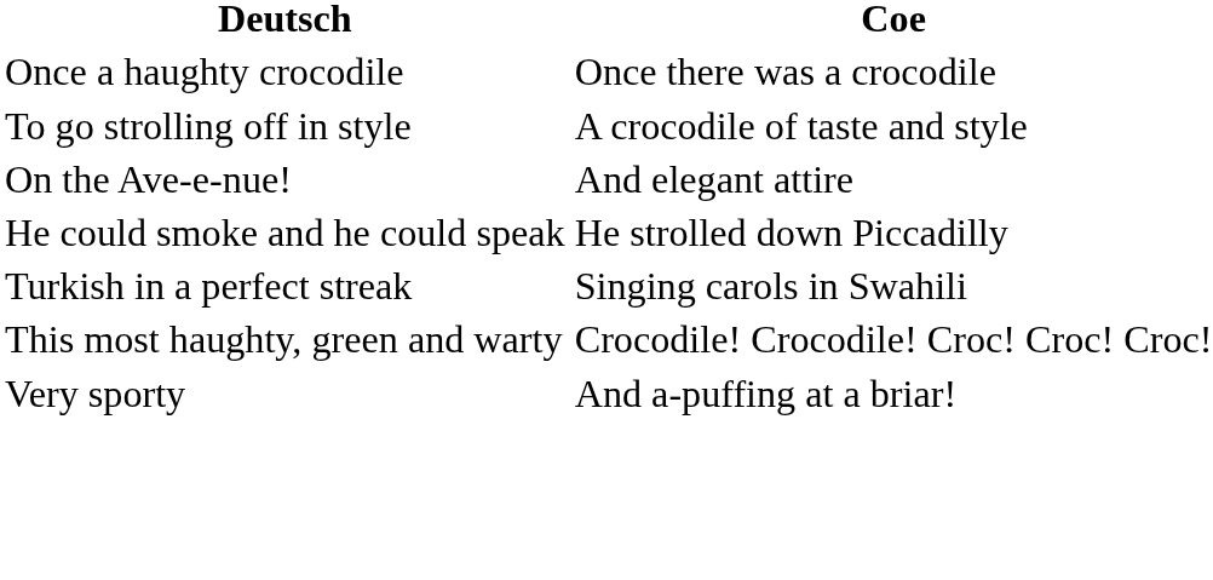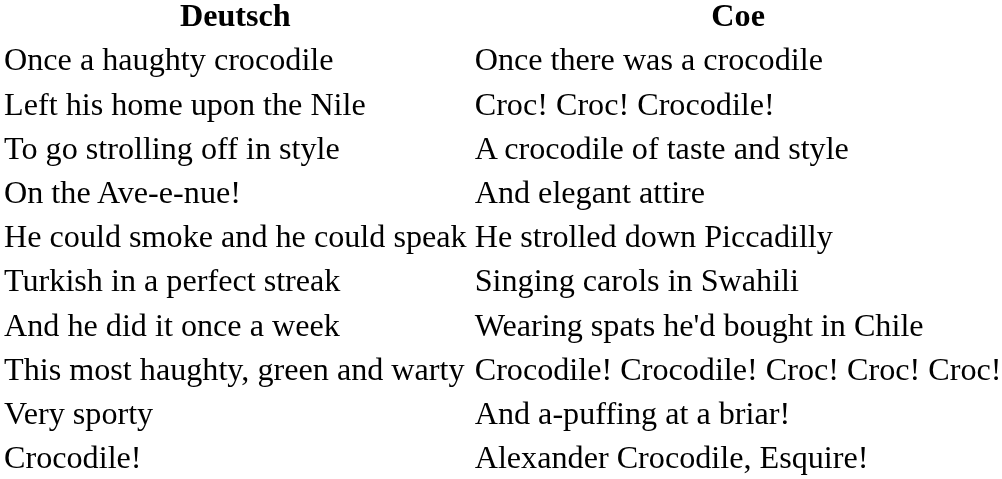+ row: Left his home upon the Nile | Croc! Croc! Crocodile!
+ row: And he did it once a week | Wearing spats he'd bought in Chile
+ row: Crocodile! | Alexander Crocodile, Esquire!
